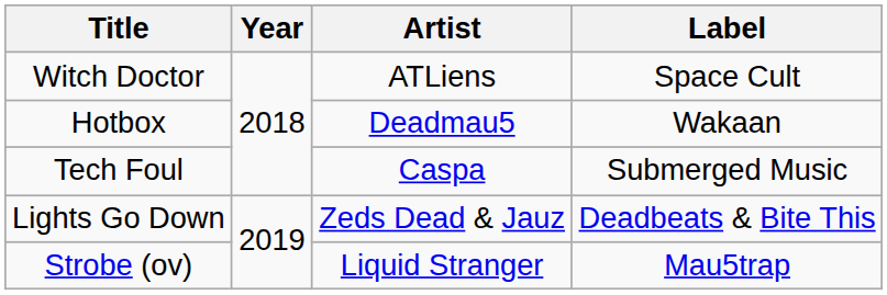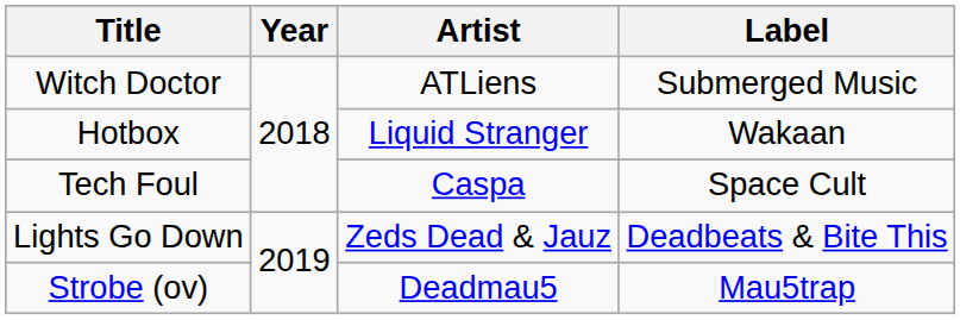Witch Doctor | Label: Space Cult -> Submerged Music
Hotbox | Artist: Deadmau5 -> Liquid Stranger
Tech Foul | Label: Submerged Music -> Space Cult
Strobe (ov) | Artist: Liquid Stranger -> Deadmau5
